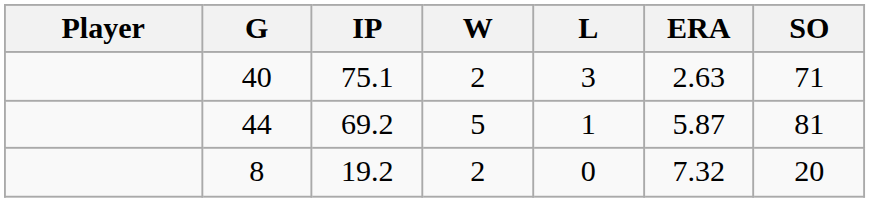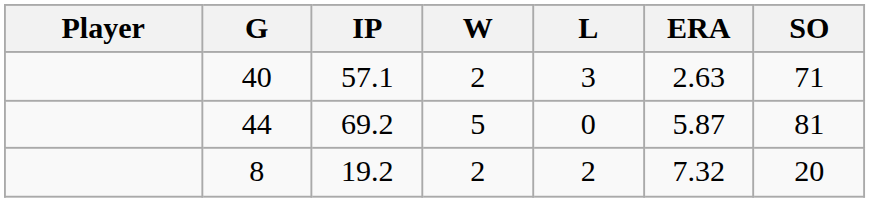40 | IP: 75.1 -> 57.1
44 | L: 1 -> 0
8 | L: 0 -> 2
